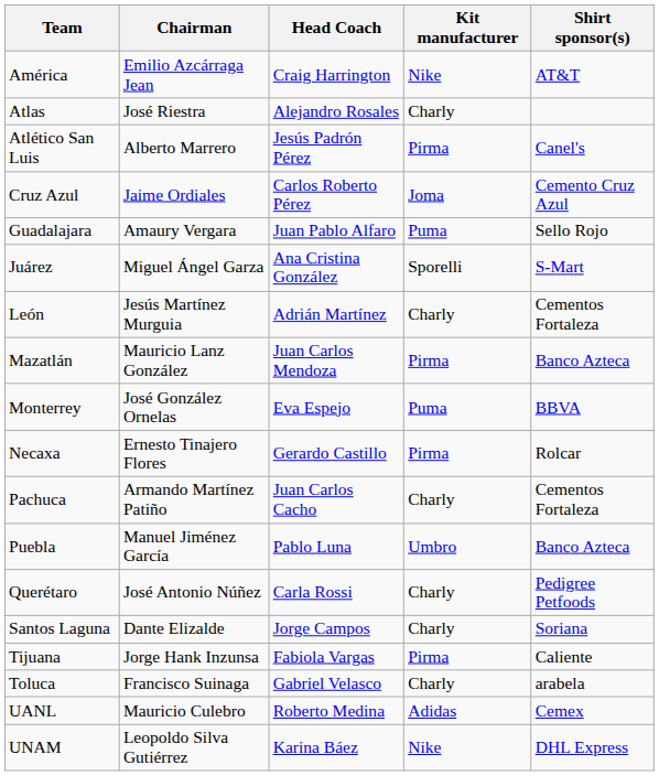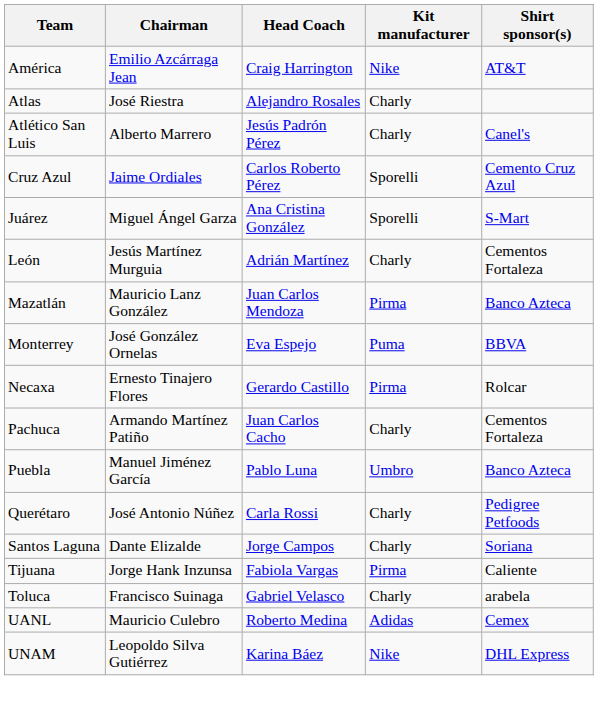Atlético San Luis | Kit manufacturer: Pirma -> Charly
Cruz Azul | Kit manufacturer: Joma -> Sporelli
- row: Guadalajara | Amaury Vergara | Juan Pablo Alfaro | Puma | Sello Rojo
